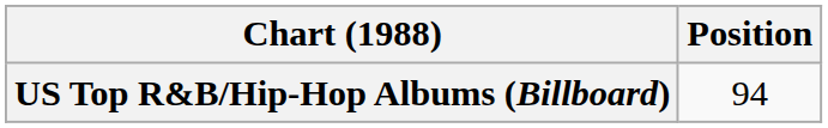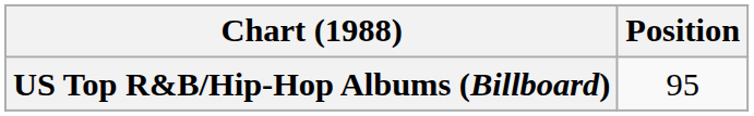US Top R&B/Hip-Hop Albums (Billboard) | Position: 94 -> 95
